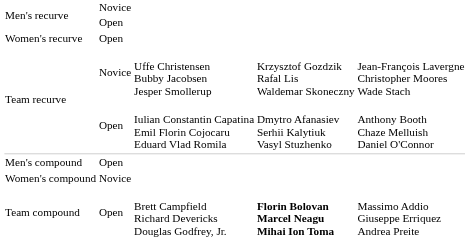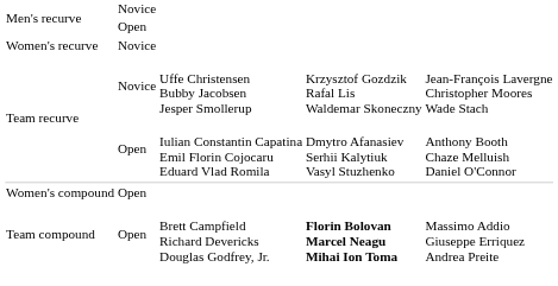Women's recurve | column 2: Open -> Novice
- row: Men's compound | Open
Women's compound | column 2: Novice -> Open
